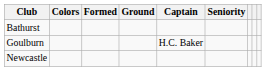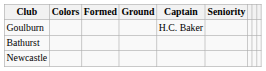rows swapped: Bathurst <-> Goulburn
